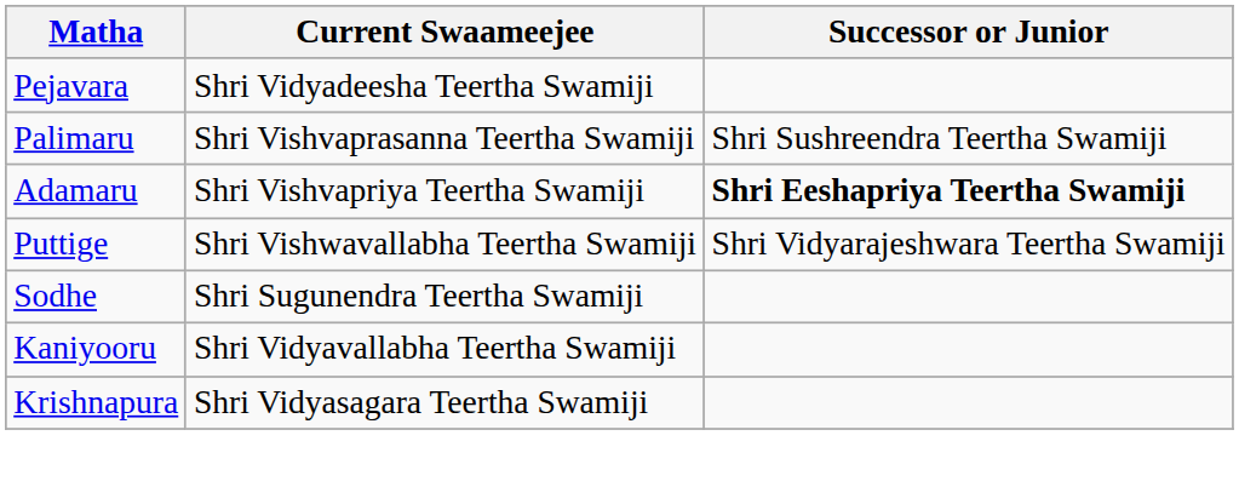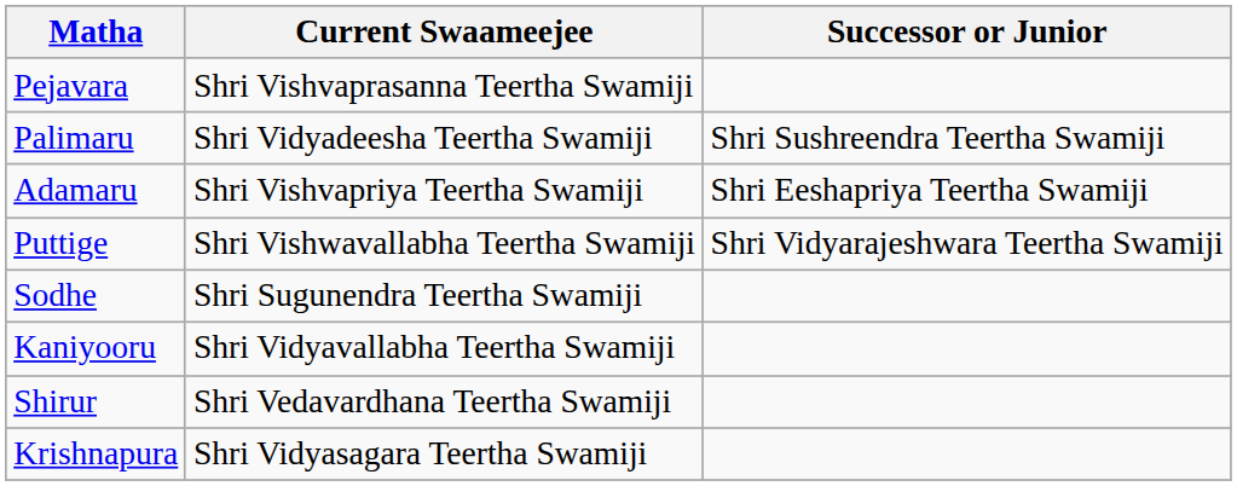Pejavara | Current Swaameejee: Shri Vidyadeesha Teertha Swamiji -> Shri Vishvaprasanna Teertha Swamiji
Palimaru | Current Swaameejee: Shri Vishvaprasanna Teertha Swamiji -> Shri Vidyadeesha Teertha Swamiji
Adamaru | Successor or Junior: bold -> normal
+ row: Shirur | Shri Vedavardhana Teertha Swamiji
